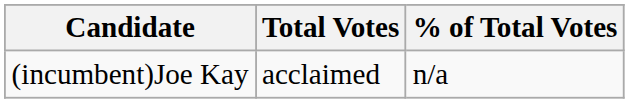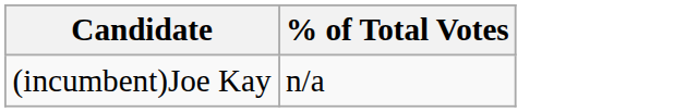- column: Total Votes | acclaimed
